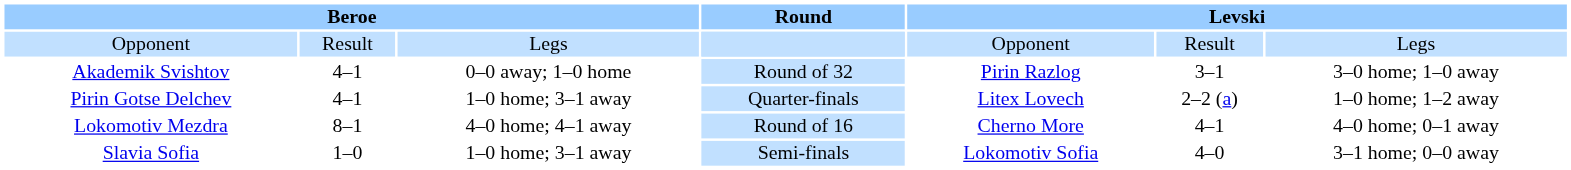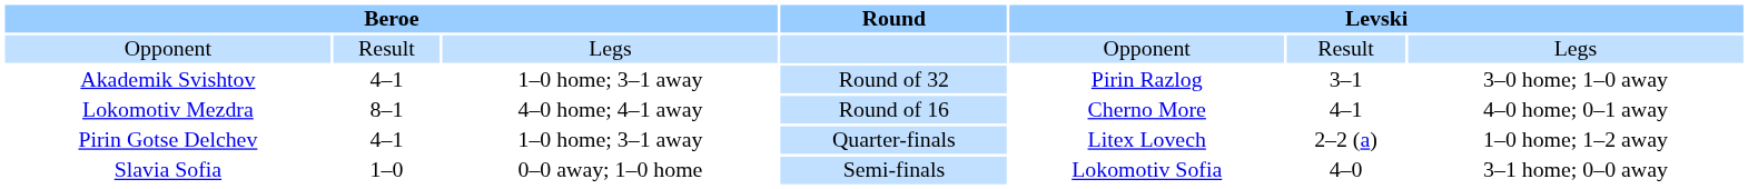Akademik Svishtov | column 3: 0–0 away; 1–0 home -> 1–0 home; 3–1 away
rows swapped: Lokomotiv Mezdra <-> Pirin Gotse Delchev
Slavia Sofia | column 3: 1–0 home; 3–1 away -> 0–0 away; 1–0 home
